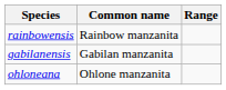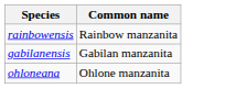- column: Range
